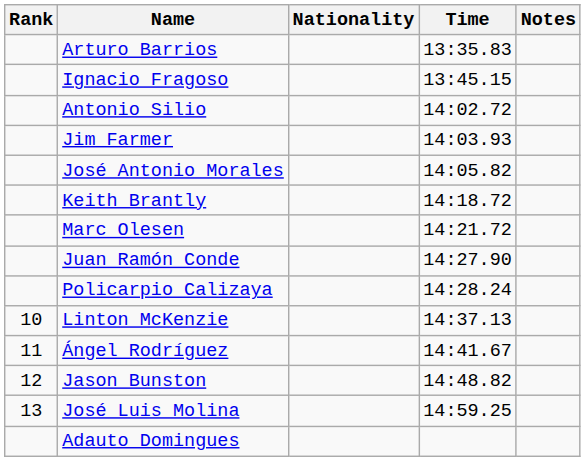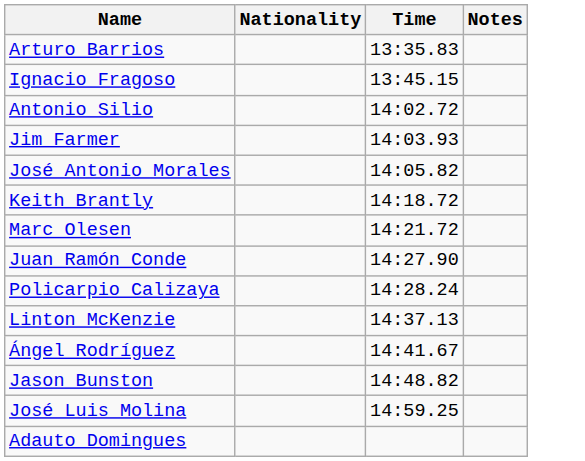- column: Rank | 10 | 11 | 12 | 13
